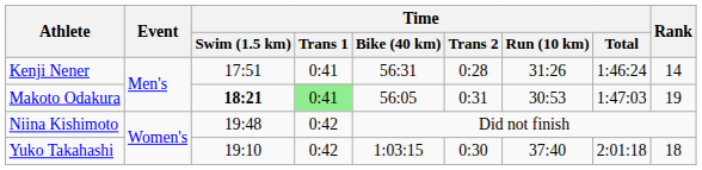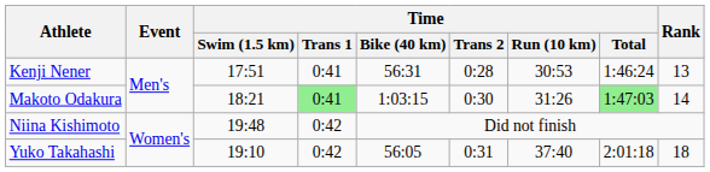Kenji Nener | Time / Run (10 km): 31:26 -> 30:53
Kenji Nener | Rank: 14 -> 13
Makoto Odakura | Time / Swim (1.5 km): bold -> normal
Makoto Odakura | Time / Bike (40 km): 56:05 -> 1:03:15
Makoto Odakura | Time / Trans 2: 0:31 -> 0:30
Makoto Odakura | Time / Run (10 km): 30:53 -> 31:26
Makoto Odakura | Time / Total: no background -> lightgreen background
Makoto Odakura | Rank: 19 -> 14
Yuko Takahashi | Time / Bike (40 km): 1:03:15 -> 56:05
Yuko Takahashi | Time / Trans 2: 0:30 -> 0:31
